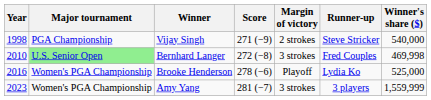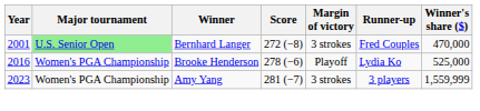- row: 1998 | PGA Championship | Vijay Singh | 271 (−9) | 2 strokes | Steve Stricker | 540,000
Bernhard Langer | Year: 2010 -> 2001
Bernhard Langer | Winner's share ($): 469,998 -> 470,000
